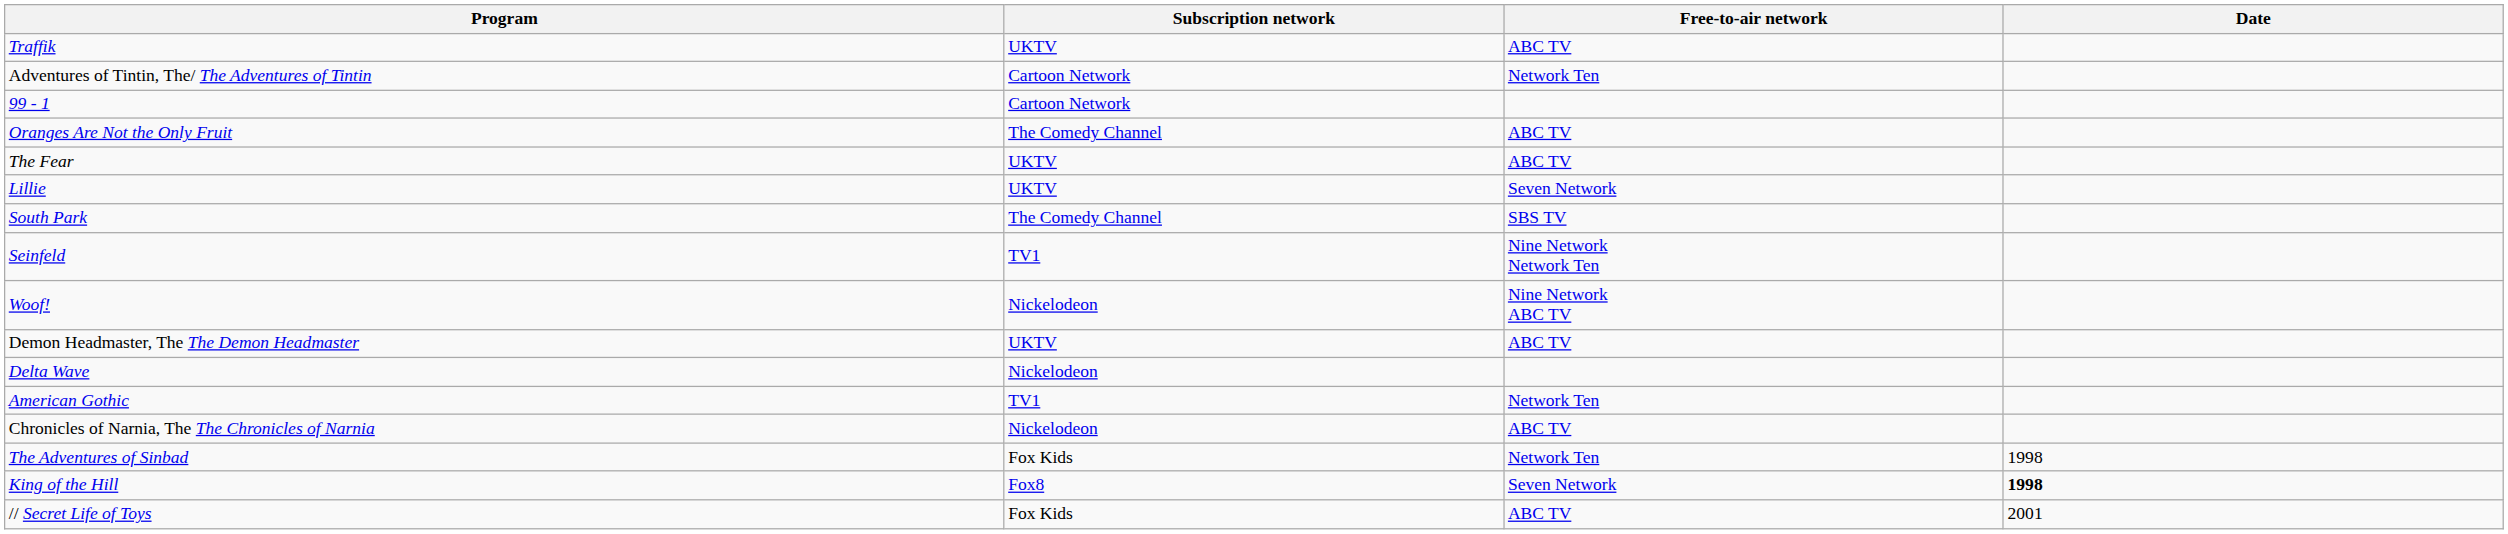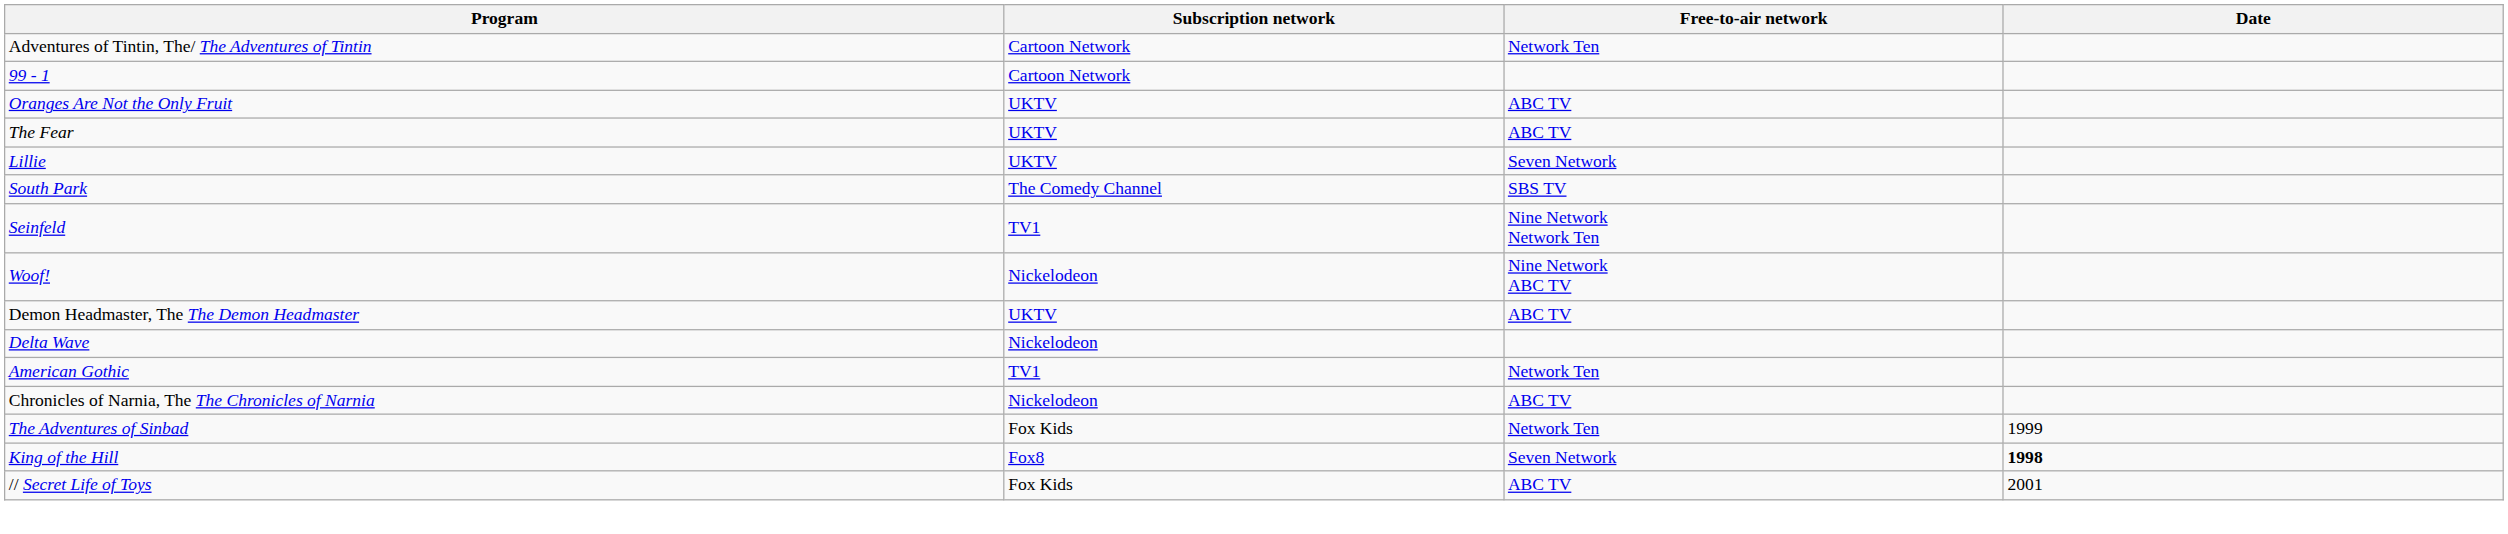- row: Traffik | UKTV | ABC TV
Oranges Are Not the Only Fruit | Subscription network: The Comedy Channel -> UKTV
The Adventures of Sinbad | Date: 1998 -> 1999
